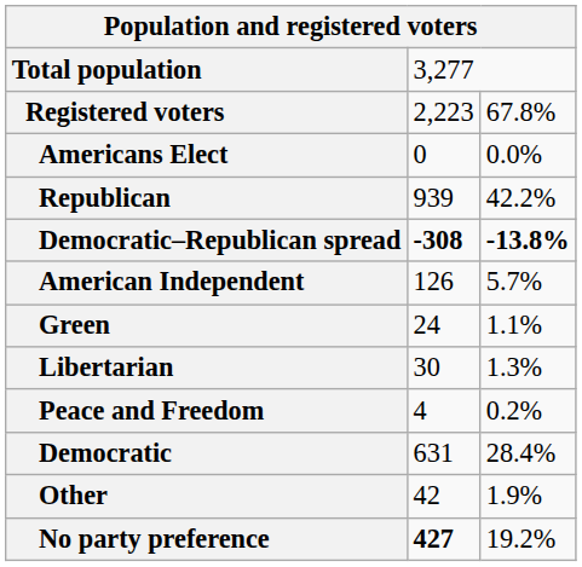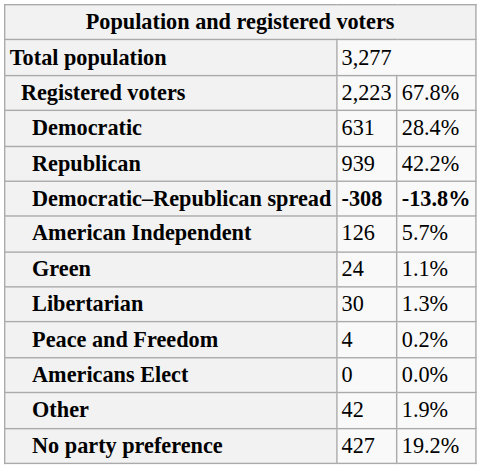rows swapped: Democratic <-> Americans Elect
No party preference | column 2: bold -> normal
